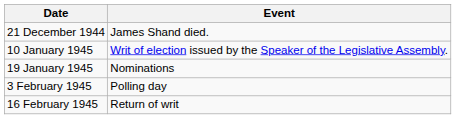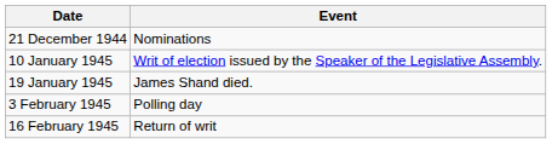21 December 1944 | Event: James Shand died. -> Nominations
19 January 1945 | Event: Nominations -> James Shand died.
